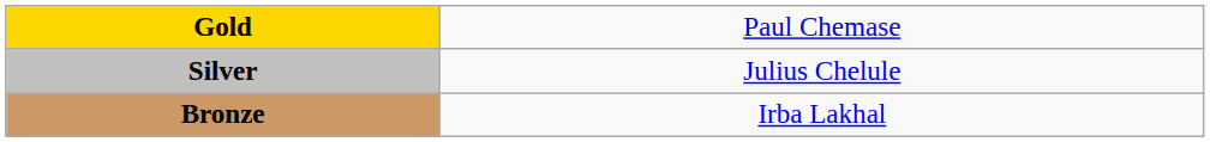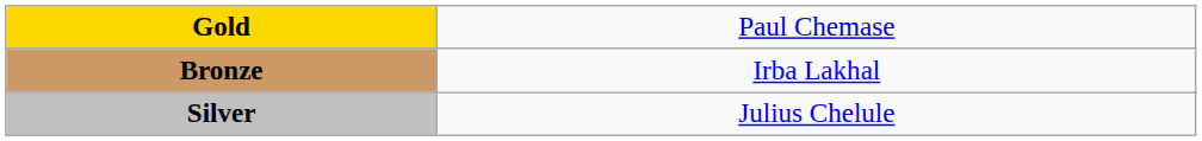rows swapped: Silver <-> Bronze
